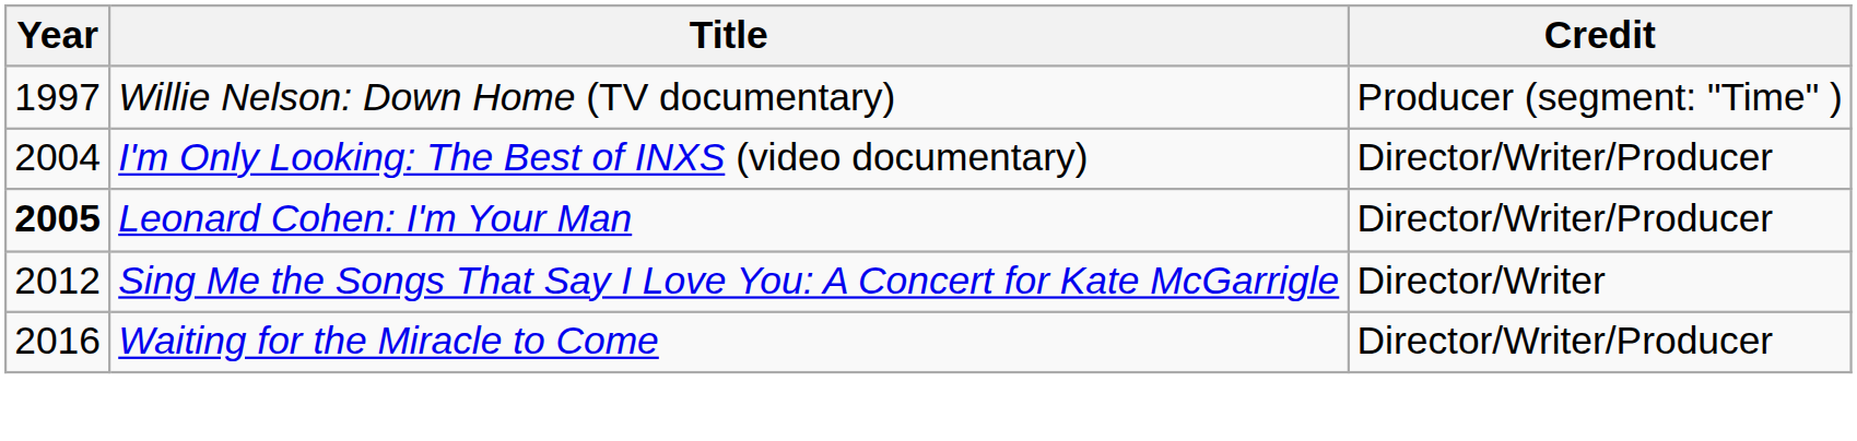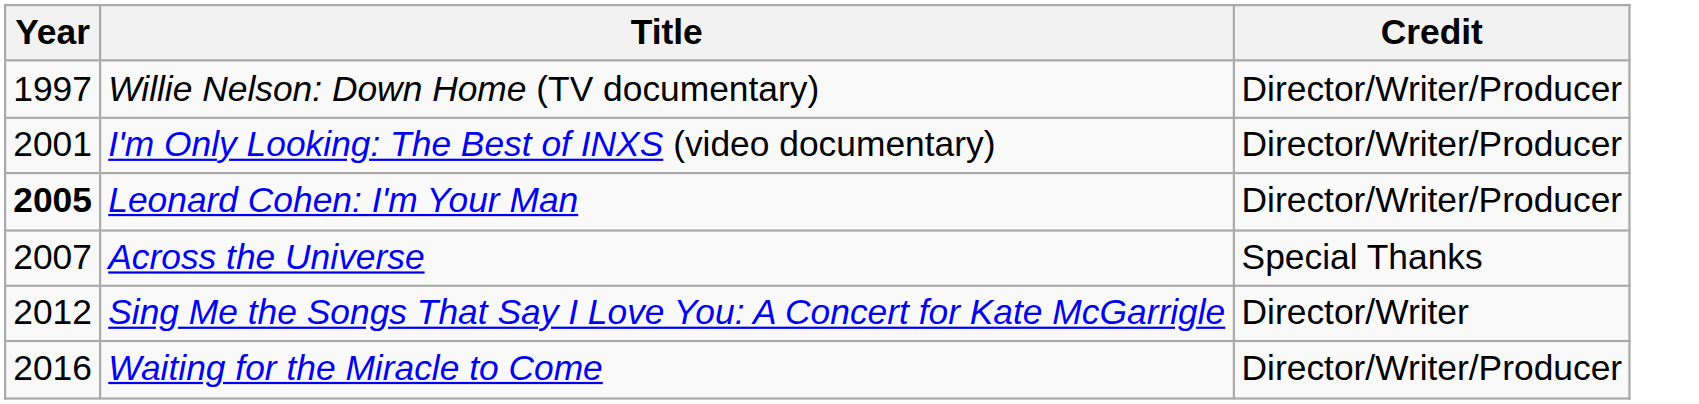Willie Nelson: Down Home (TV documentary) | Credit: Producer (segment: "Time" ) -> Director/Writer/Producer
I'm Only Looking: The Best of INXS (video documentary) | Year: 2004 -> 2001
+ row: 2007 | Across the Universe | Special Thanks
